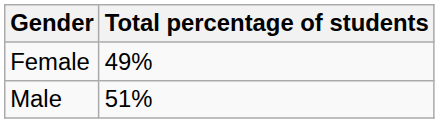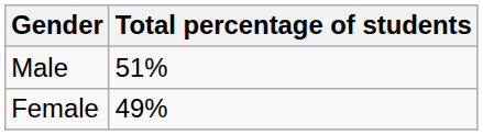rows swapped: Male <-> Female
